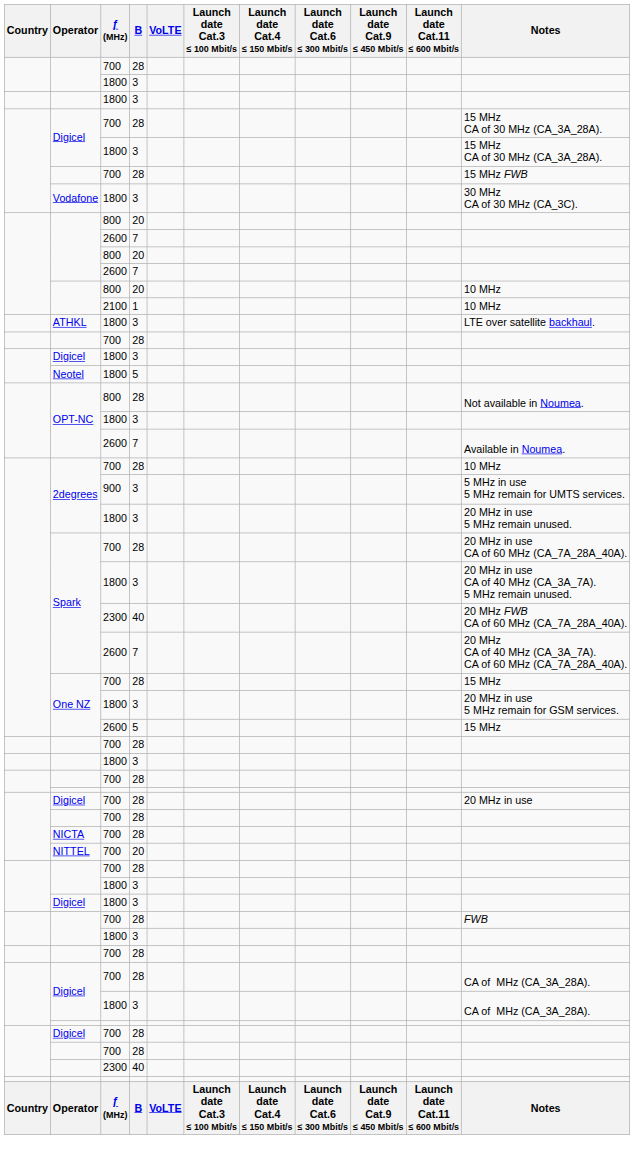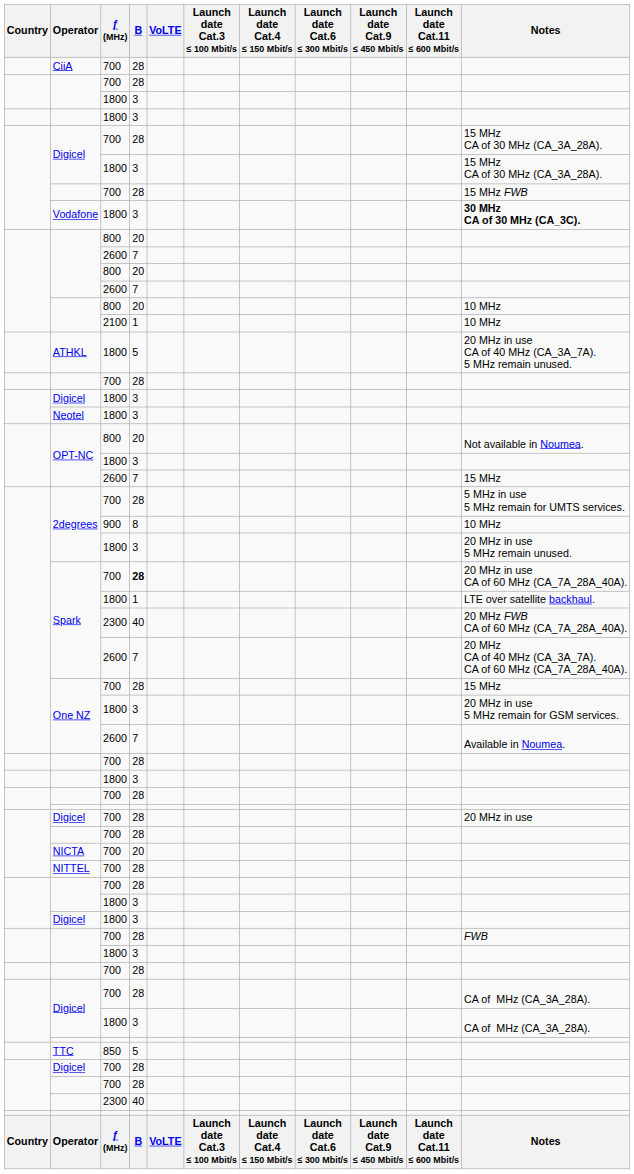+ row: CiiA | 700 | 28
Vodafone | Notes: normal -> bold
ATHKL | B: 3 -> 5
ATHKL | Notes: LTE over satellite backhaul. -> 20 MHz in use CA of 40 MHz (CA_3A_7A). 5 MHz remain unused.
Neotel | B: 5 -> 3
OPT-NC / 800 | B: 28 -> 20
OPT-NC / 2600 | Notes: Available in Noumea. -> 15 MHz
2degrees / 700 | Notes: 10 MHz -> 5 MHz in use 5 MHz remain for UMTS services.
2degrees / 900 | B: 3 -> 8
2degrees / 900 | Notes: 5 MHz in use 5 MHz remain for UMTS services. -> 10 MHz
Spark / 700 | B: normal -> bold
Spark / 1800 | B: 3 -> 1
Spark / 1800 | Notes: 20 MHz in use CA of 40 MHz (CA_3A_7A). 5 MHz remain unused. -> LTE over satellite backhaul.
One NZ / 2600 | B: 5 -> 7
One NZ / 2600 | Notes: 15 MHz -> Available in Noumea.
NICTA | B: 28 -> 20
NITTEL | B: 20 -> 28
+ row: TTC | 850 | 5
